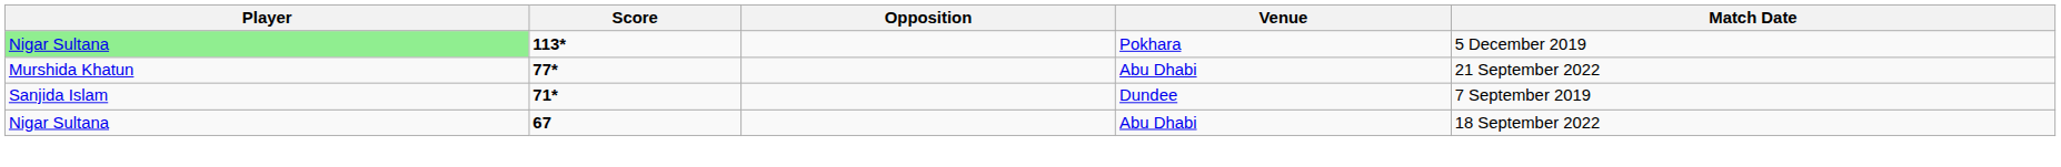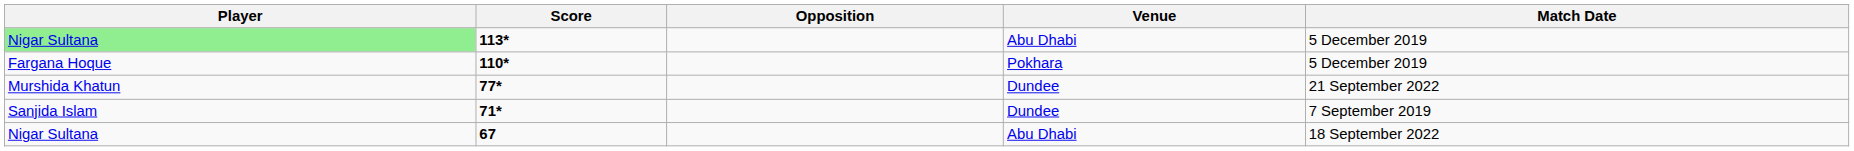113* | Venue: Pokhara -> Abu Dhabi
+ row: Fargana Hoque | 110* | Pokhara | 5 December 2019
77* | Venue: Abu Dhabi -> Dundee
